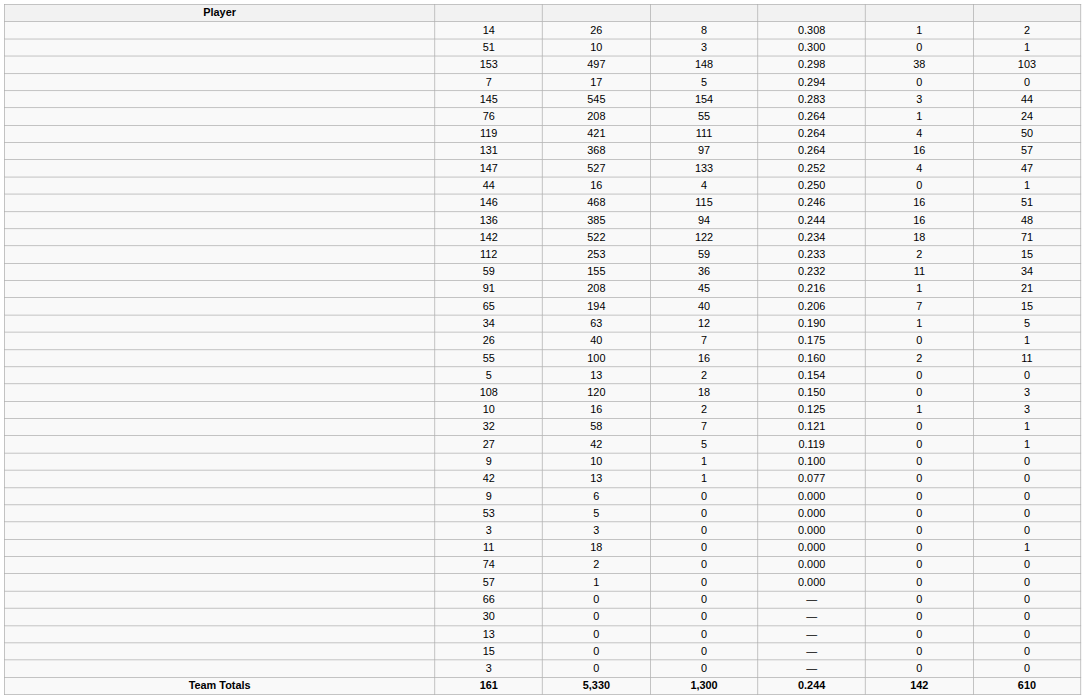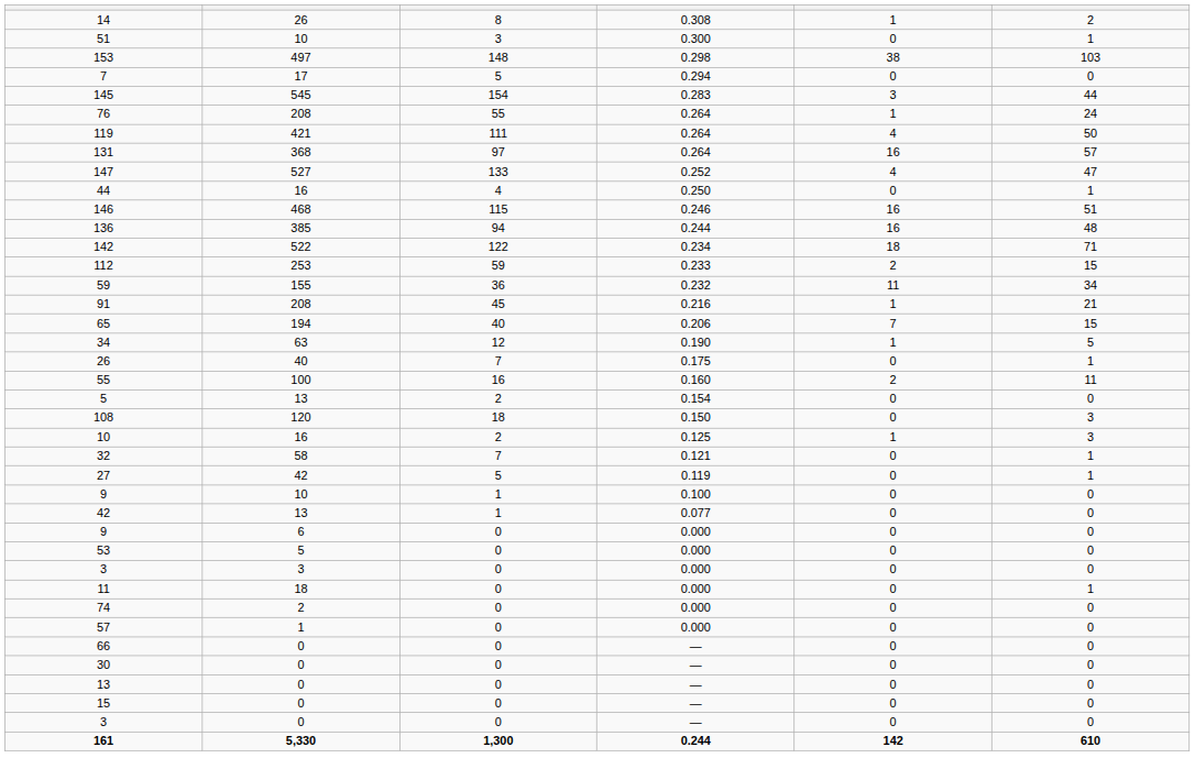- column: Player | Team Totals
